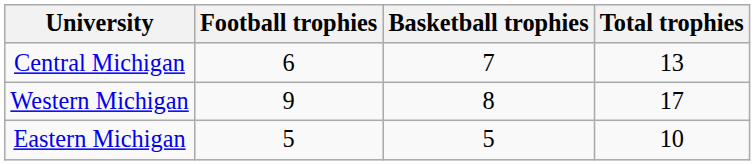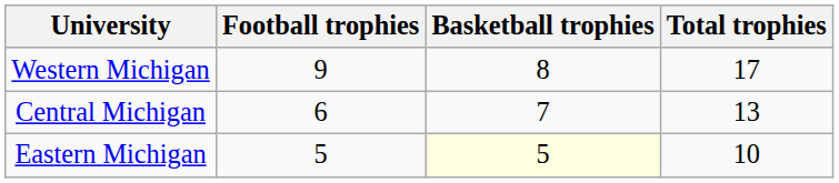rows swapped: Western Michigan <-> Central Michigan
Eastern Michigan | Basketball trophies: no background -> lightyellow background
